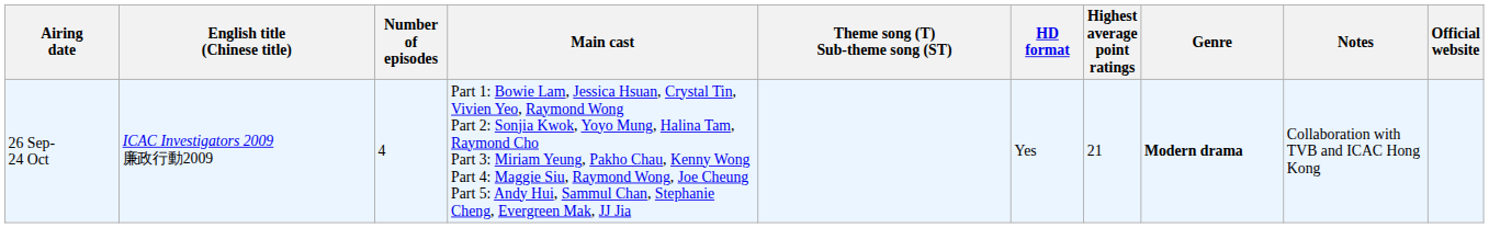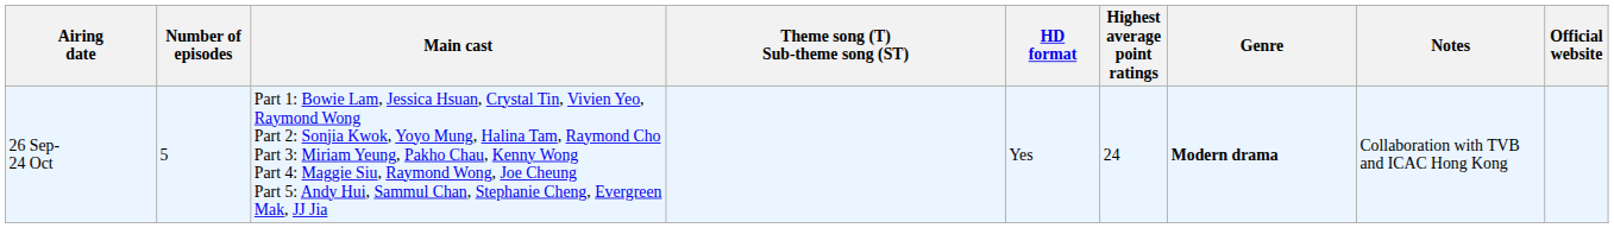- column: English title (Chinese title) | ICAC Investigators 2009 廉政行動2009
26 Sep- 24 Oct | Number of episodes: 4 -> 5
26 Sep- 24 Oct | Highest average point ratings: 21 -> 24
